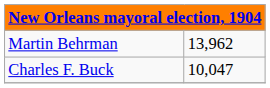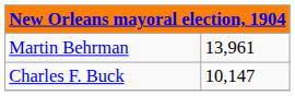Martin Behrman | column 2: 13,962 -> 13,961
Charles F. Buck | column 2: 10,047 -> 10,147
